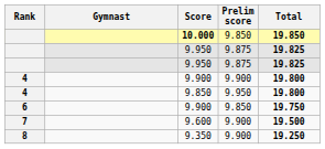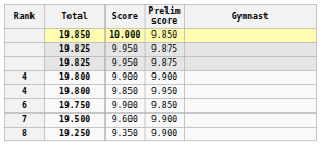columns swapped: Gymnast <-> Total
